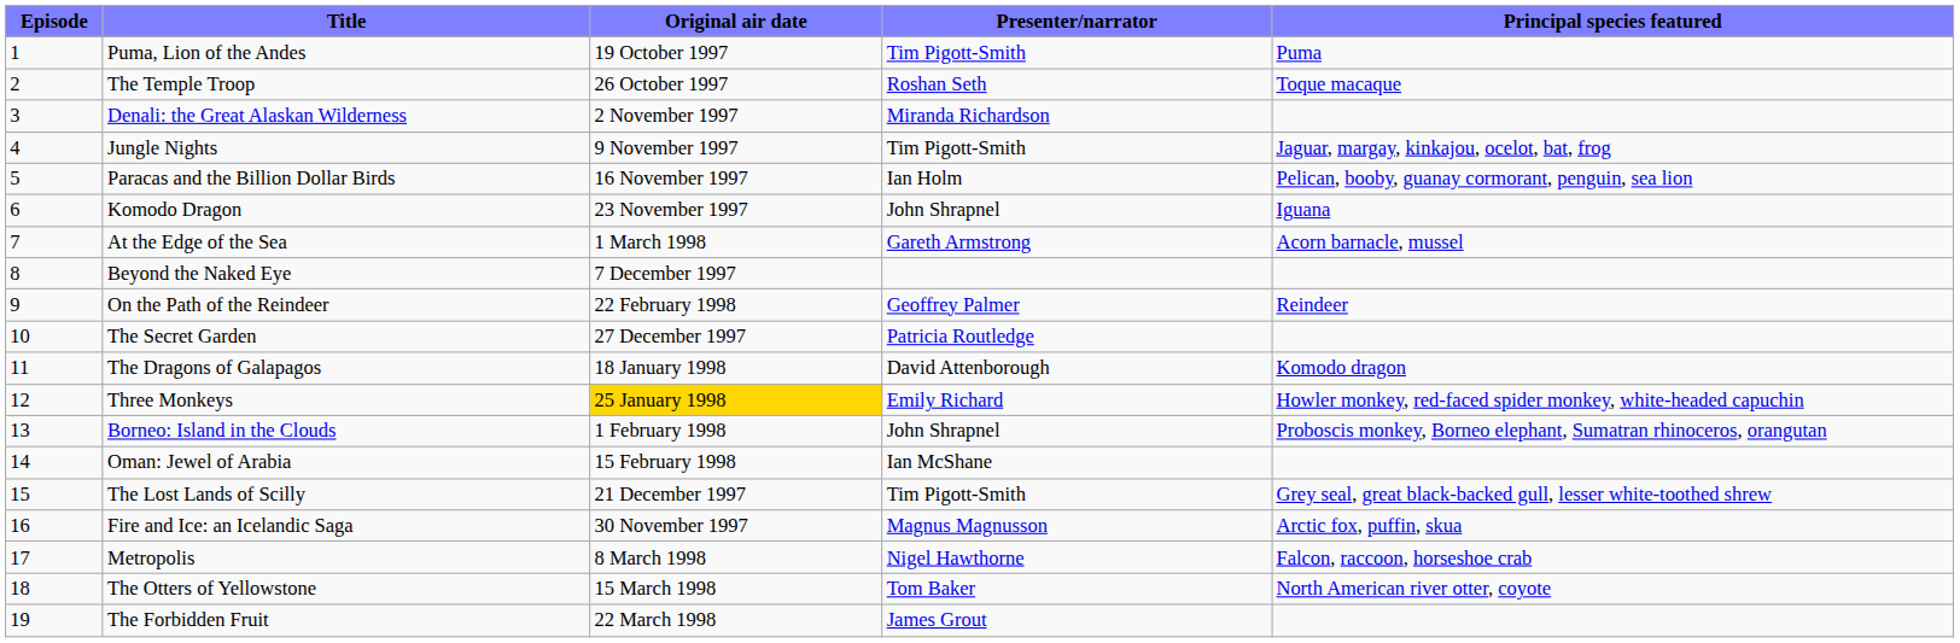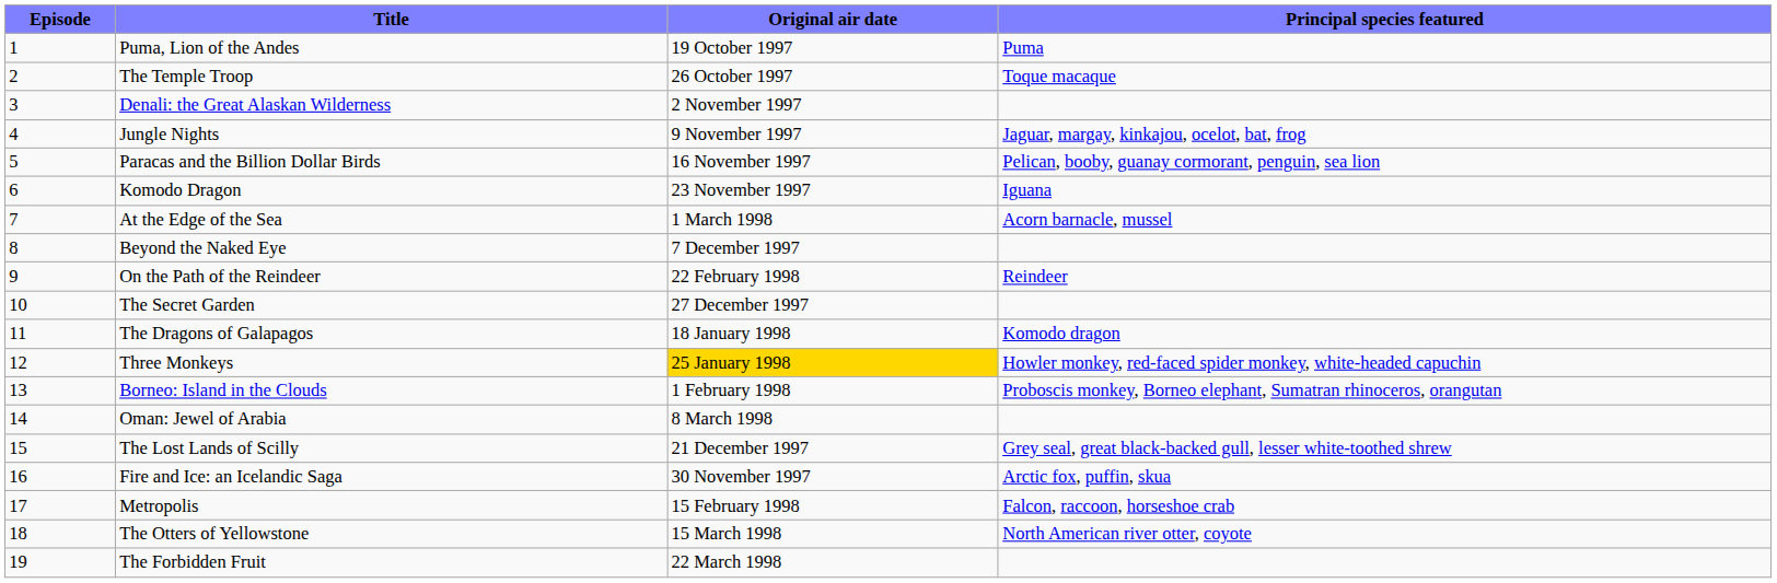- column: Presenter/narrator | Tim Pigott-Smith | Roshan Seth | Miranda Richardson | Tim Pigott-Smith | Ian Holm | John Shrapnel | Gareth Armstrong | Geoffrey Palmer | Patricia Routledge | David Attenborough | Emily Richard | John Shrapnel | Ian McShane | Tim Pigott-Smith | Magnus Magnusson | Nigel Hawthorne | Tom Baker | James Grout
Oman: Jewel of Arabia | Original air date: 15 February 1998 -> 8 March 1998
Metropolis | Original air date: 8 March 1998 -> 15 February 1998
